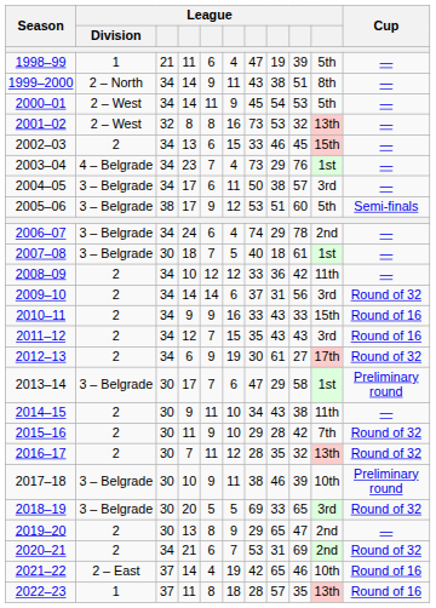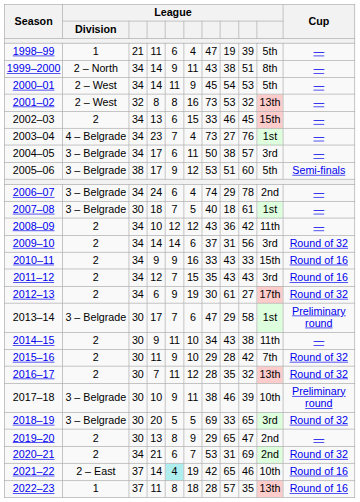2003–04 | column 8: 29 -> 27
2008–09 | column 7: 33 -> 43
2021–22 | column 5: no background -> paleturquoise background
